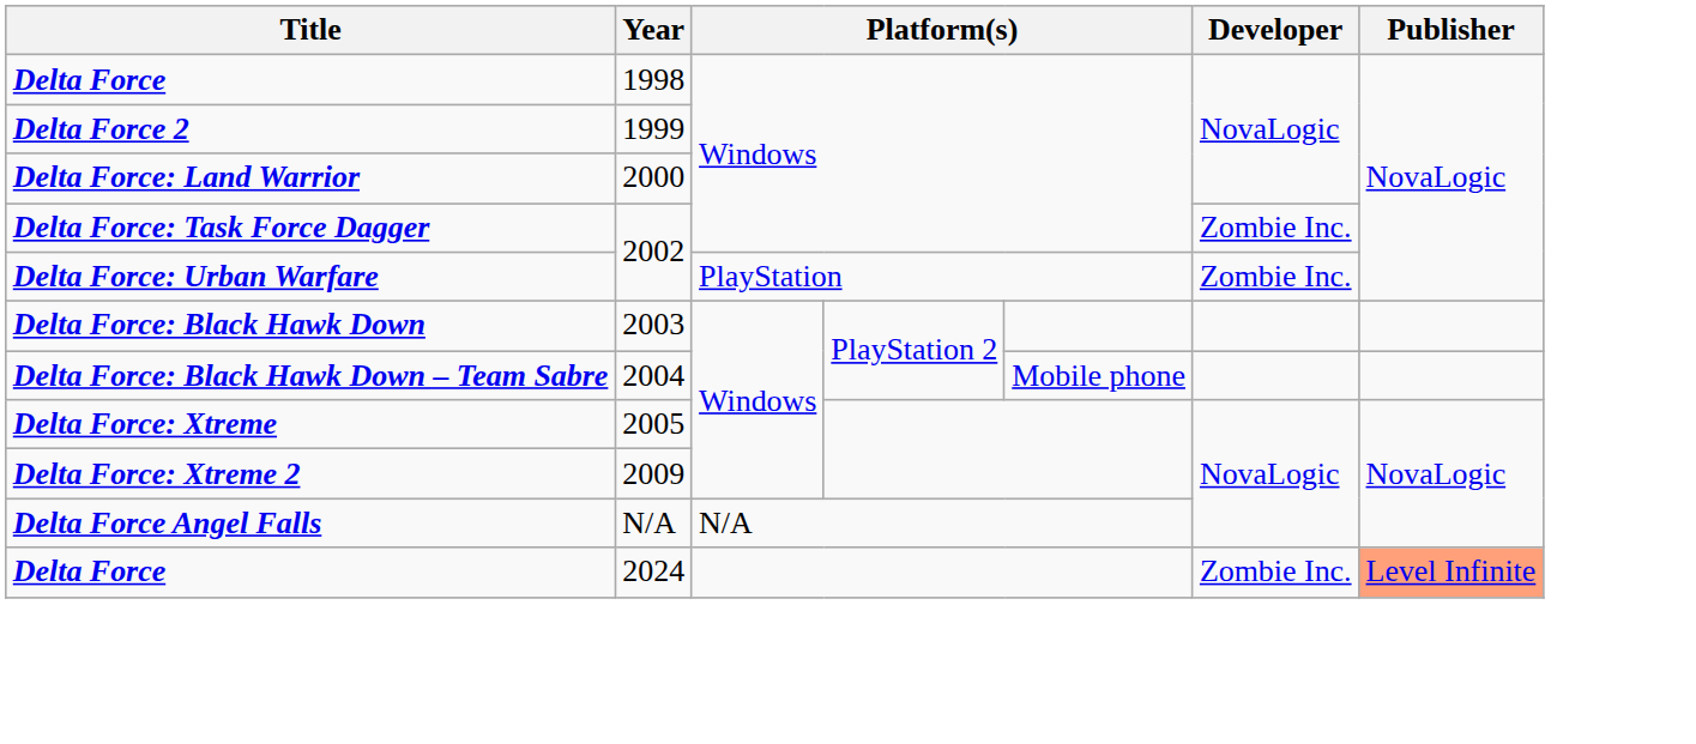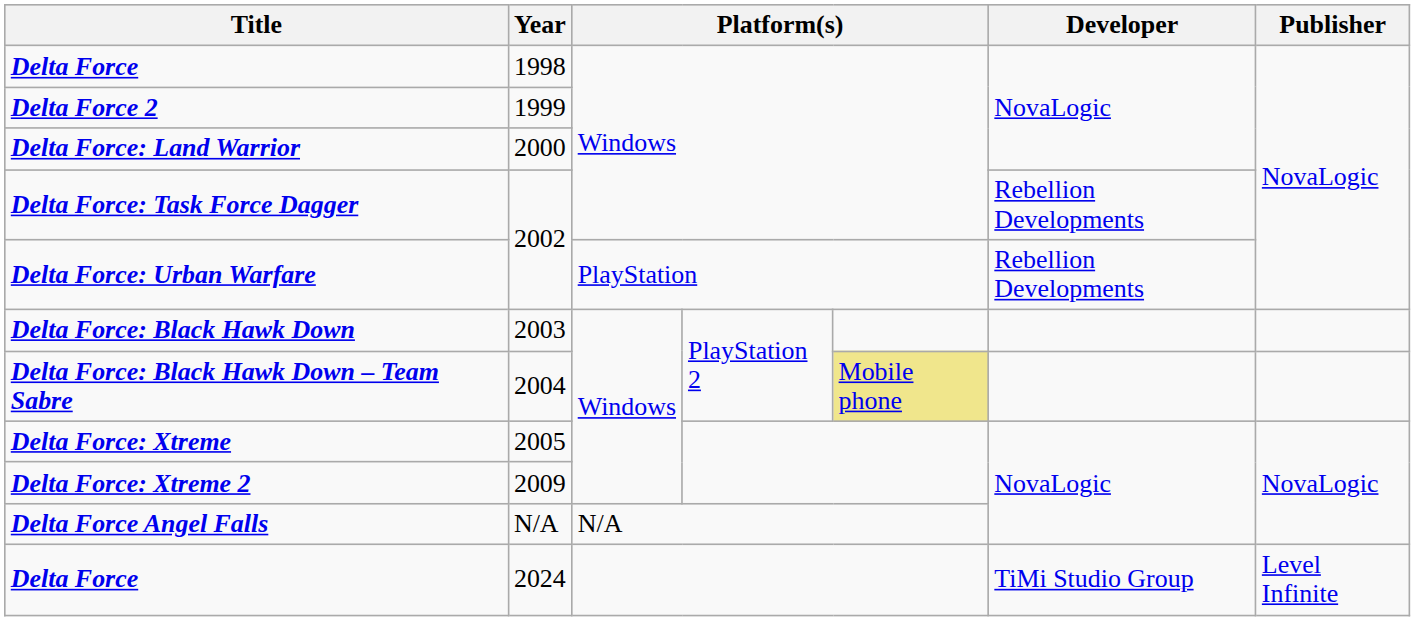Delta Force: Task Force Dagger | Developer: Zombie Inc. -> Rebellion Developments
Delta Force: Urban Warfare | Developer: Zombie Inc. -> Rebellion Developments
Delta Force: Black Hawk Down – Team Sabre | column 5: no background -> khaki background
Delta Force / 2024 | Developer: Zombie Inc. -> TiMi Studio Group
Delta Force / 2024 | Publisher: lightsalmon background -> no background
